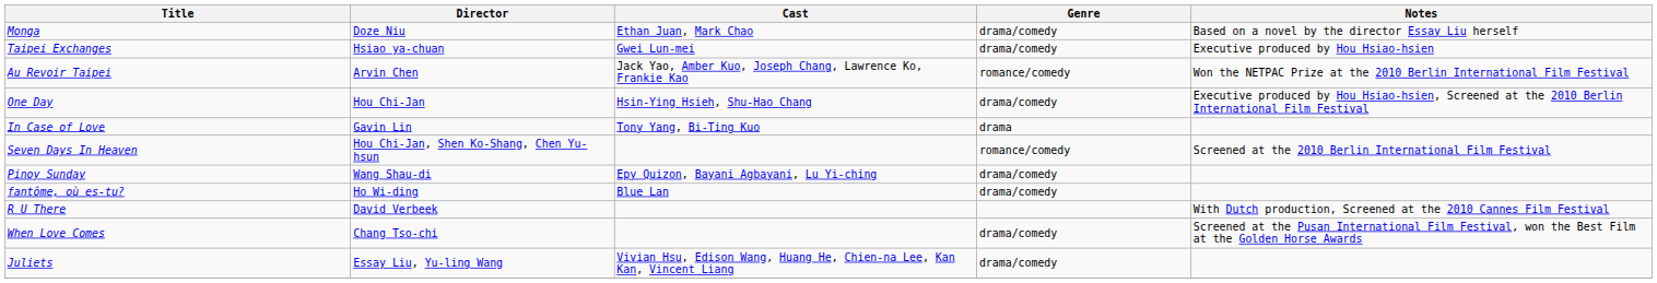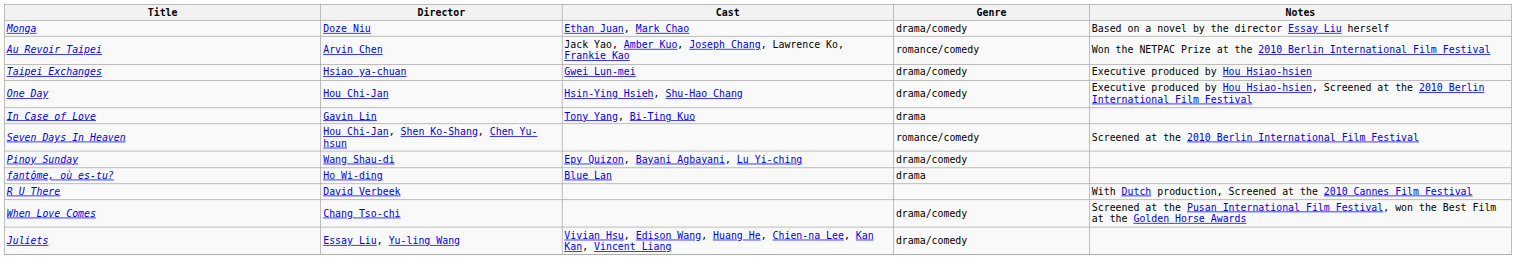rows swapped: Au Revoir Taipei <-> Taipei Exchanges
fantôme, où es-tu? | Genre: drama/comedy -> drama
